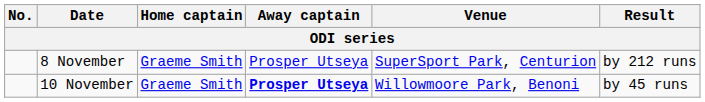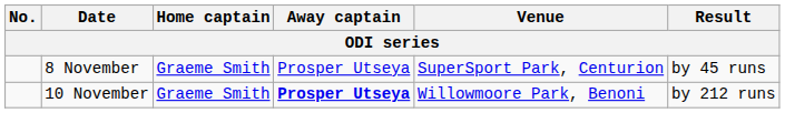8 November | Result: by 212 runs -> by 45 runs
10 November | Result: by 45 runs -> by 212 runs
